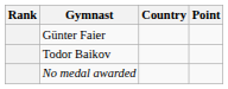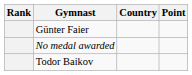rows swapped: Todor Baikov <-> No medal awarded
